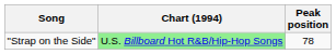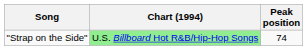"Strap on the Side" | Peak position: 78 -> 74
